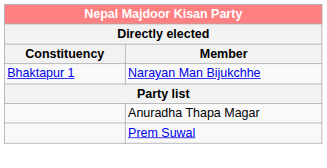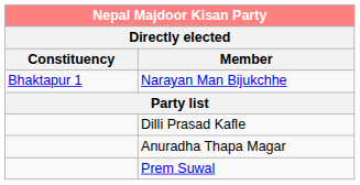+ row: Dilli Prasad Kafle
